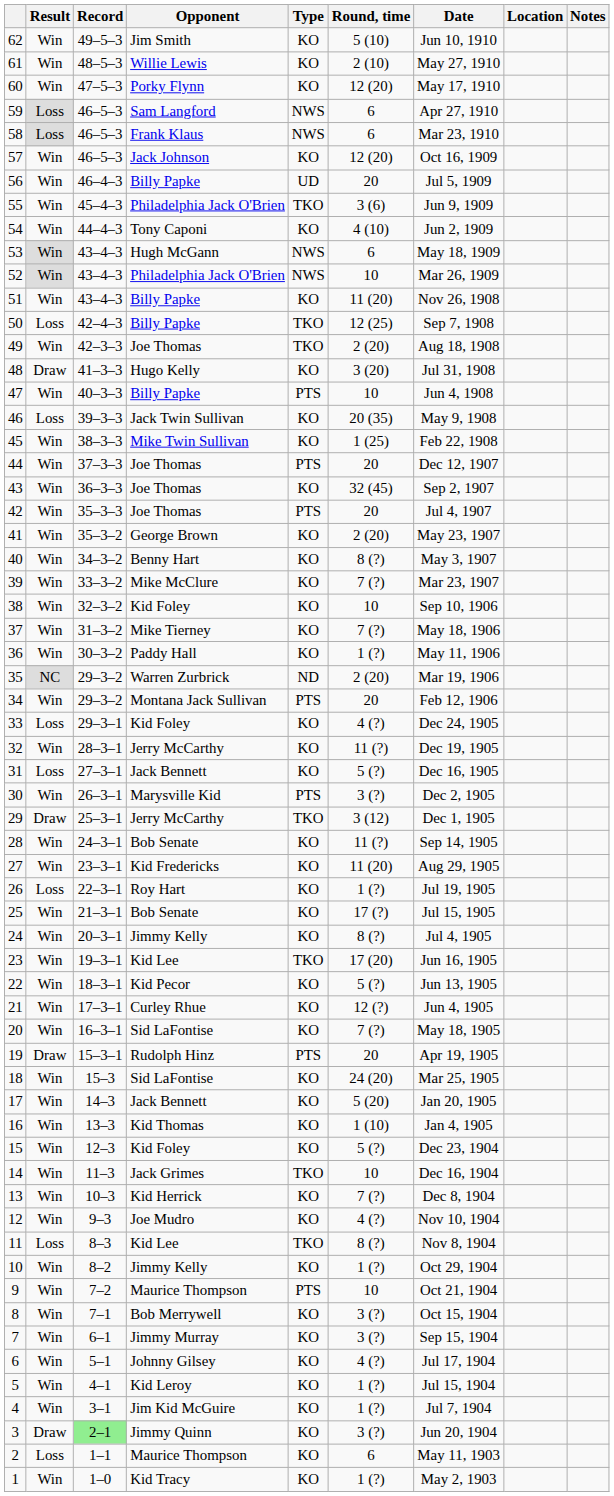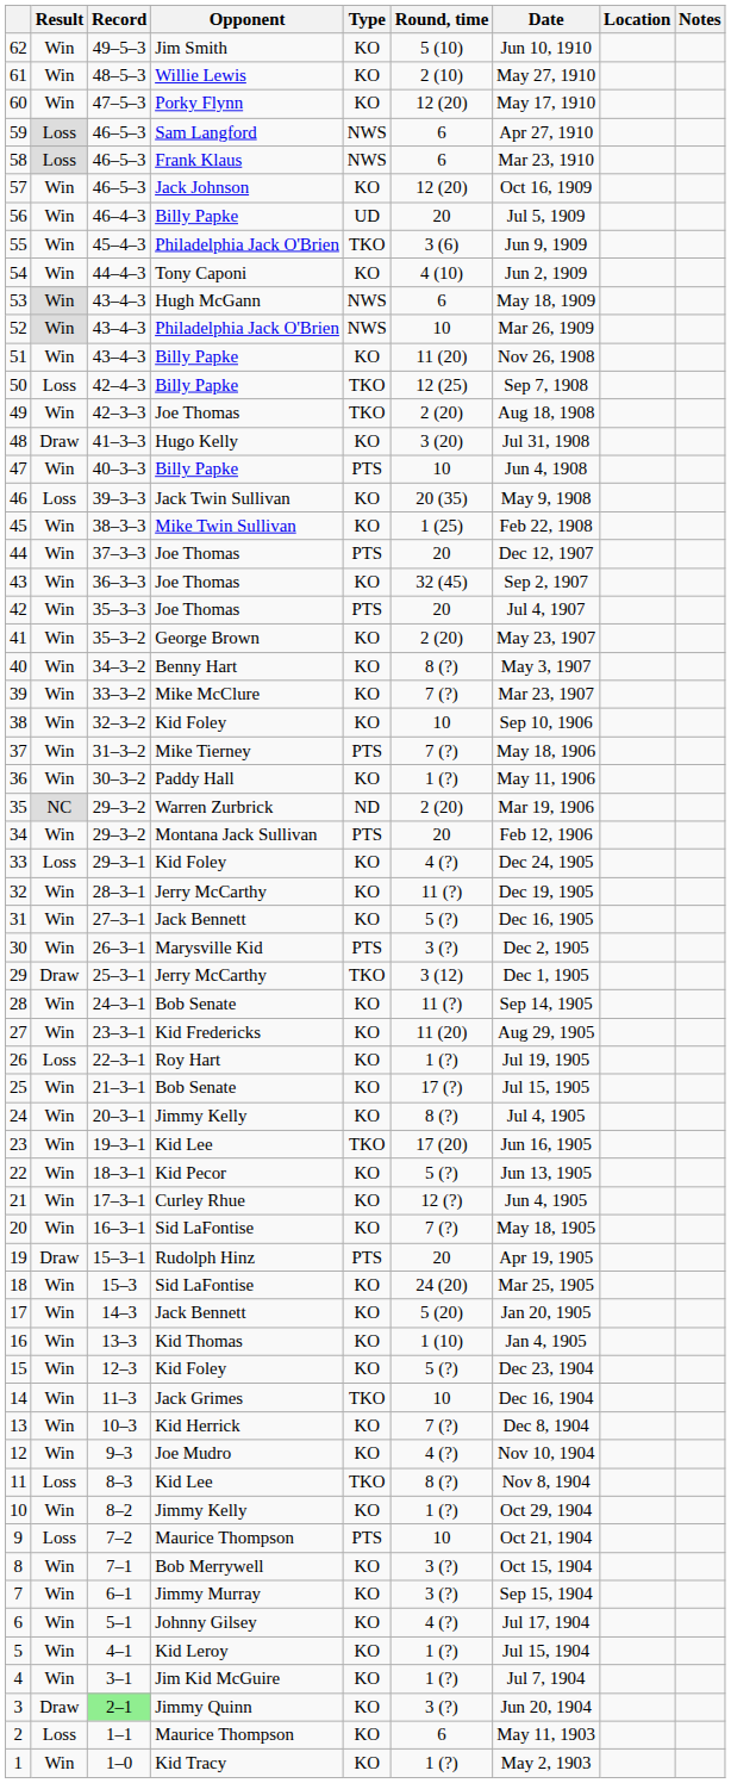37 | Type: KO -> PTS
31 | Result: Loss -> Win
9 | Result: Win -> Loss
